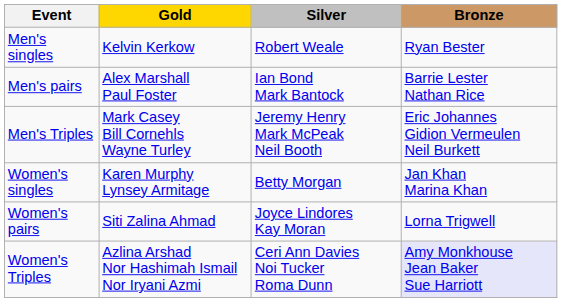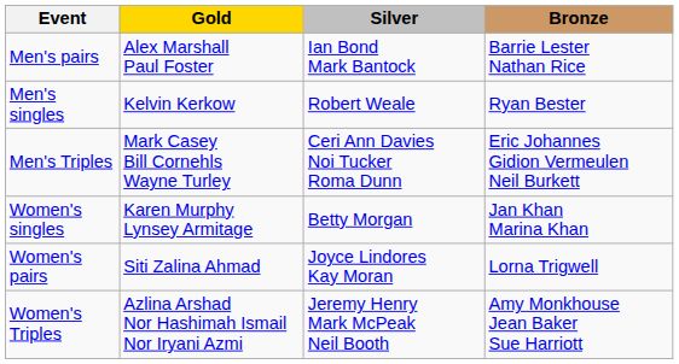rows swapped: Men's singles <-> Men's pairs
Men's Triples | Silver: Jeremy Henry Mark McPeak Neil Booth -> Ceri Ann Davies Noi Tucker Roma Dunn
Women's Triples | Silver: Ceri Ann Davies Noi Tucker Roma Dunn -> Jeremy Henry Mark McPeak Neil Booth
Women's Triples | Bronze: lavender background -> no background
